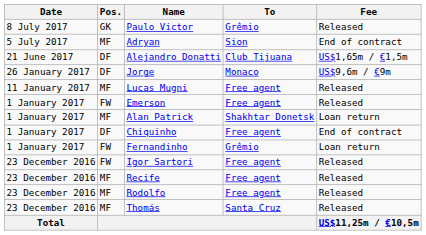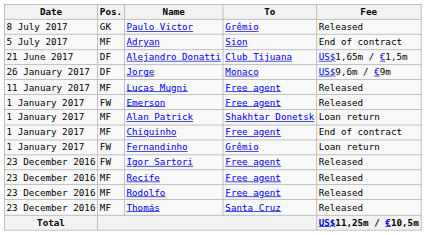Chiquinho | Pos.: DF -> MF
